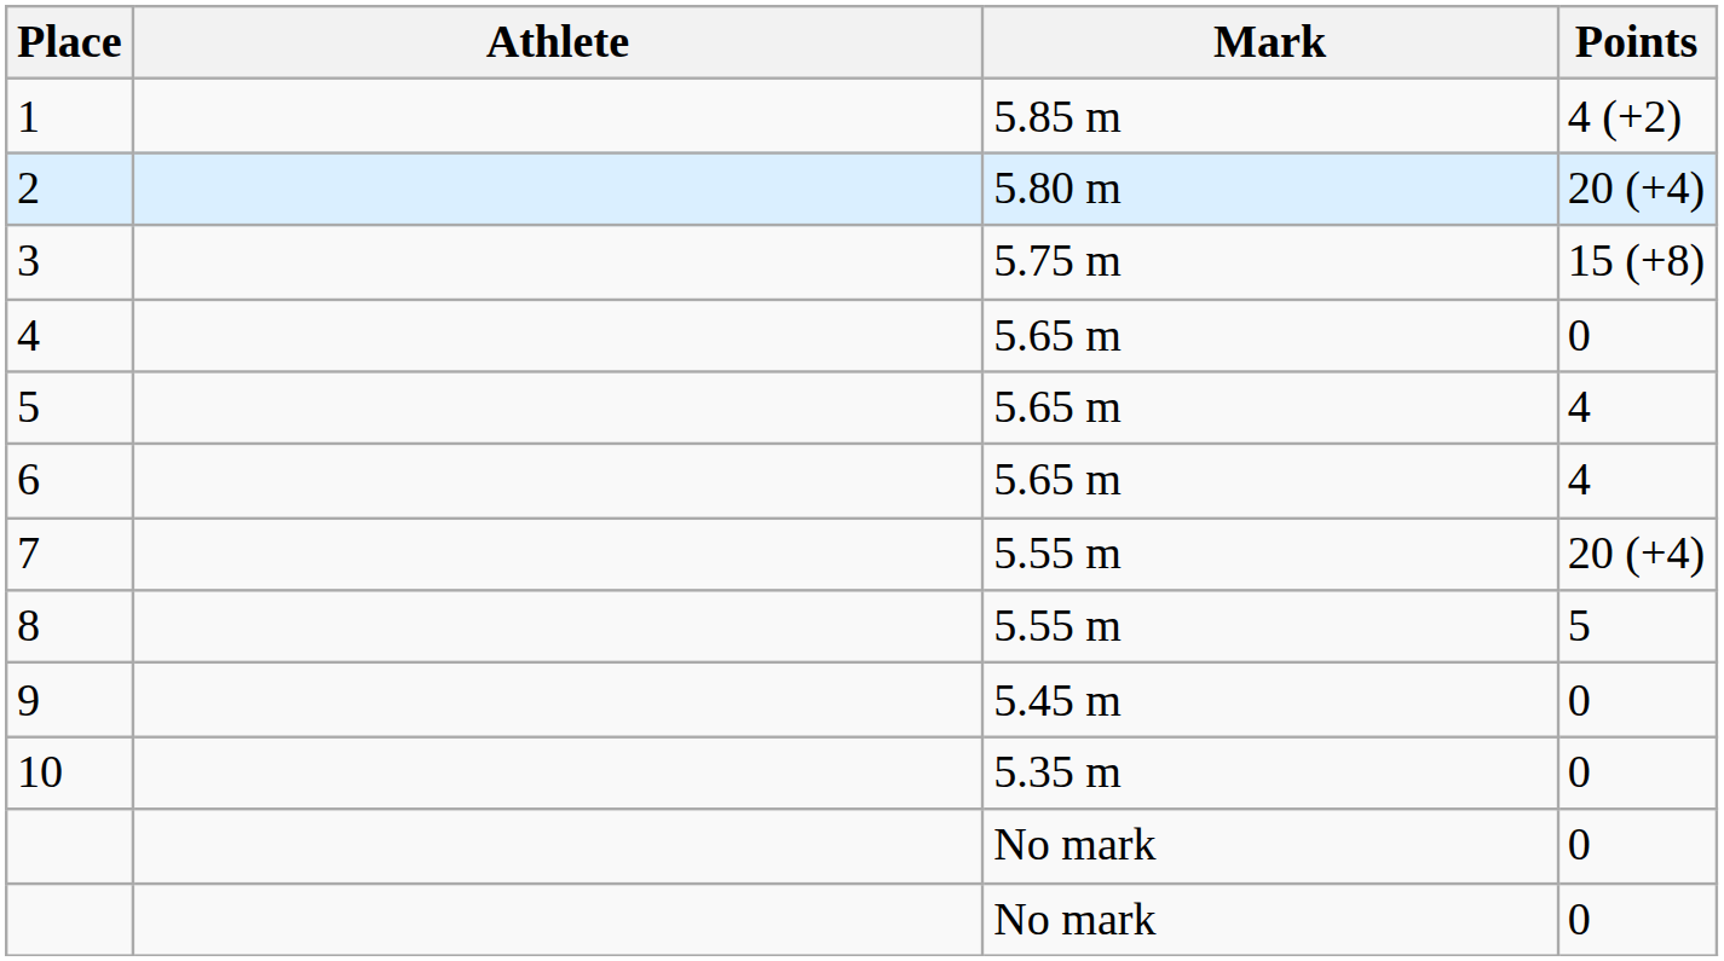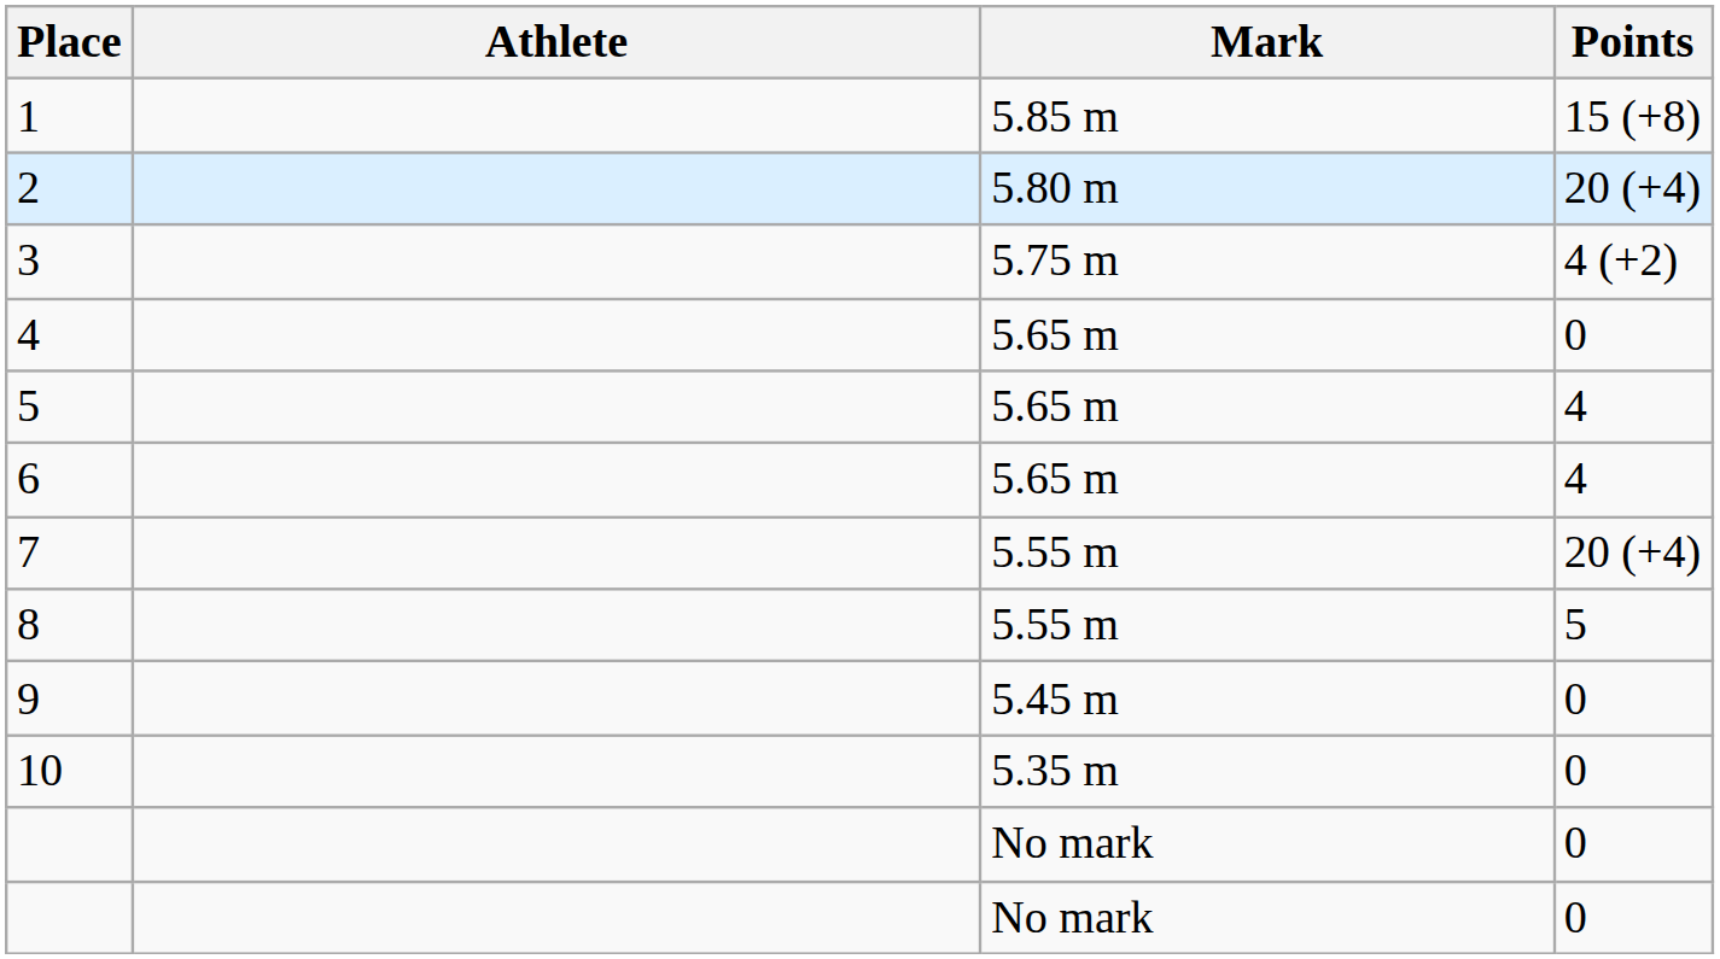1 | Points: 4 (+2) -> 15 (+8)
3 | Points: 15 (+8) -> 4 (+2)
